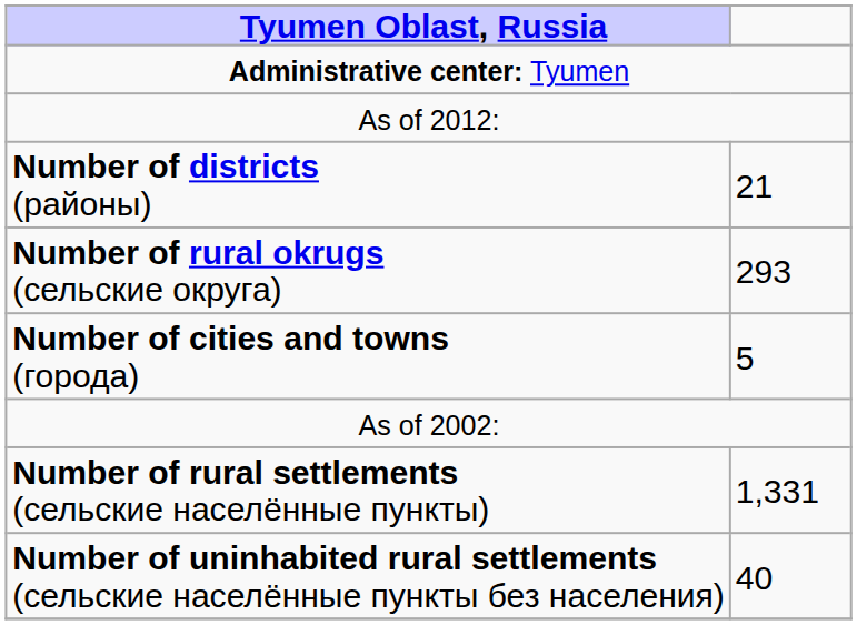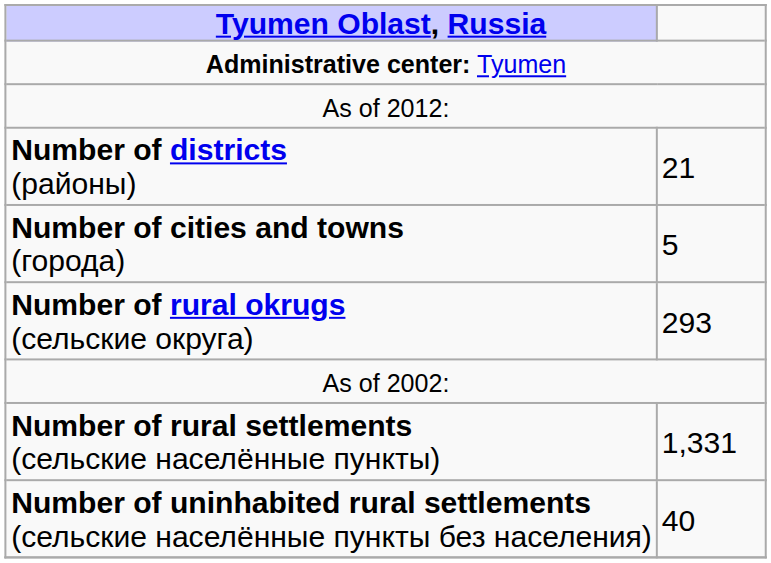rows swapped: Number of cities and towns (города) <-> Number of rural okrugs (сельские округа)
